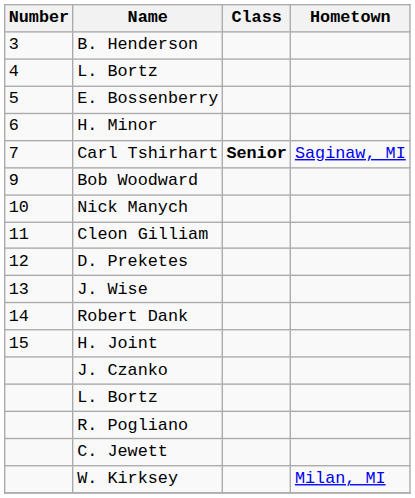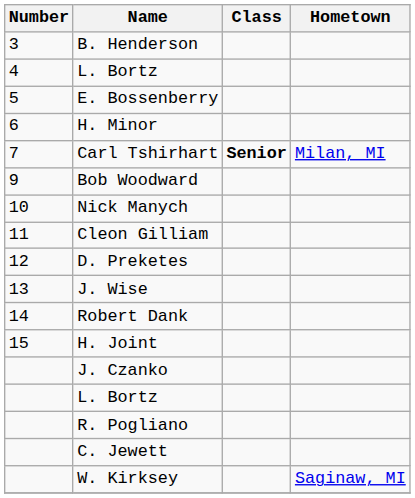Carl Tshirhart | Hometown: Saginaw, MI -> Milan, MI
W. Kirksey | Hometown: Milan, MI -> Saginaw, MI
